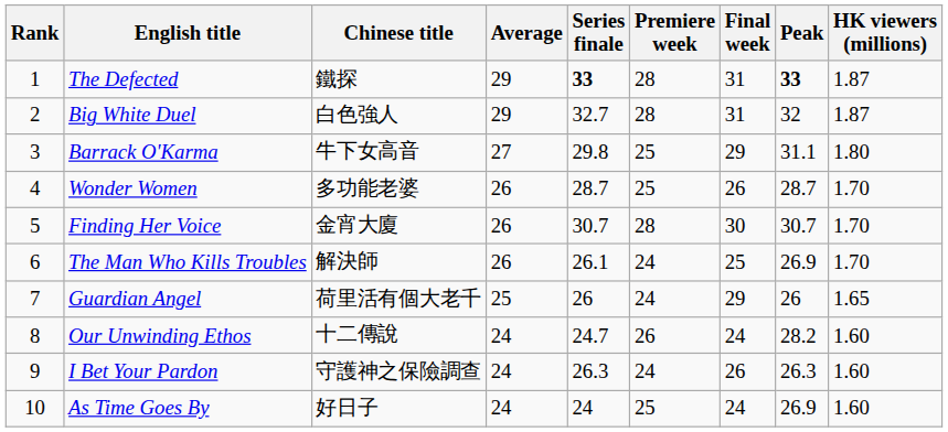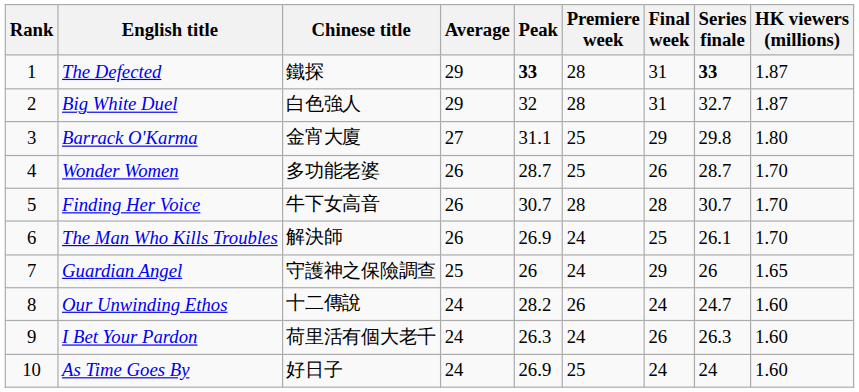columns swapped: Peak <-> Series finale
Barrack O'Karma | Chinese title: 牛下女高音 -> 金宵大廈
Finding Her Voice | Chinese title: 金宵大廈 -> 牛下女高音
Finding Her Voice | Final week: 30 -> 28
Guardian Angel | Chinese title: 荷里活有個大老千 -> 守護神之保險調查
I Bet Your Pardon | Chinese title: 守護神之保險調查 -> 荷里活有個大老千
